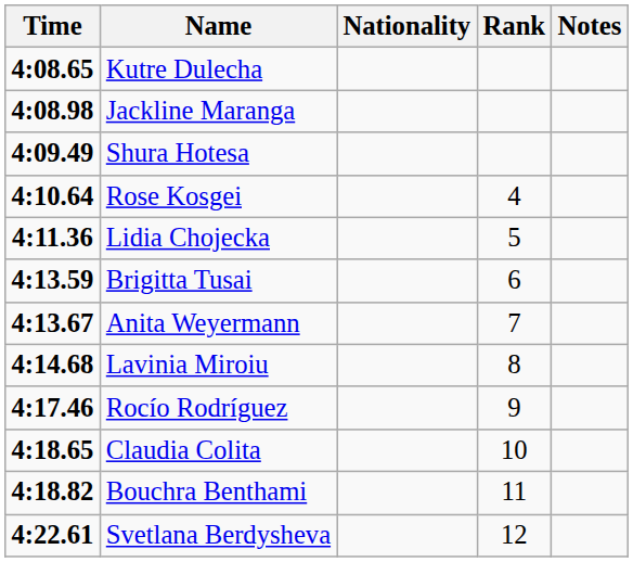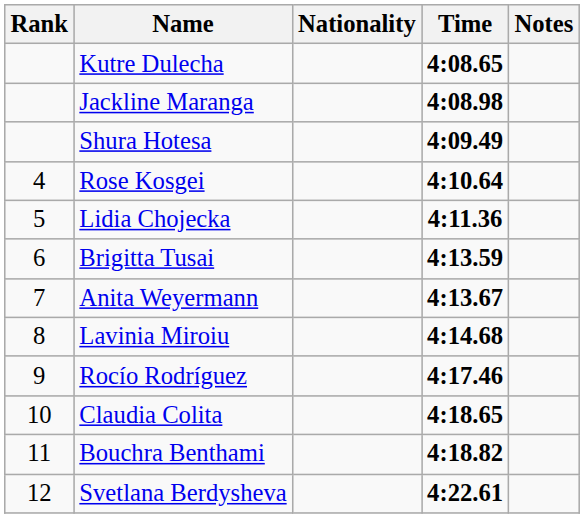columns swapped: Rank <-> Time
